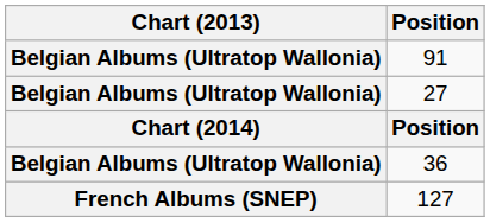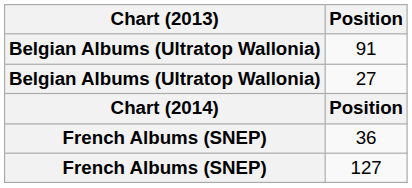36 | Chart (2013): Belgian Albums (Ultratop Wallonia) -> French Albums (SNEP)
